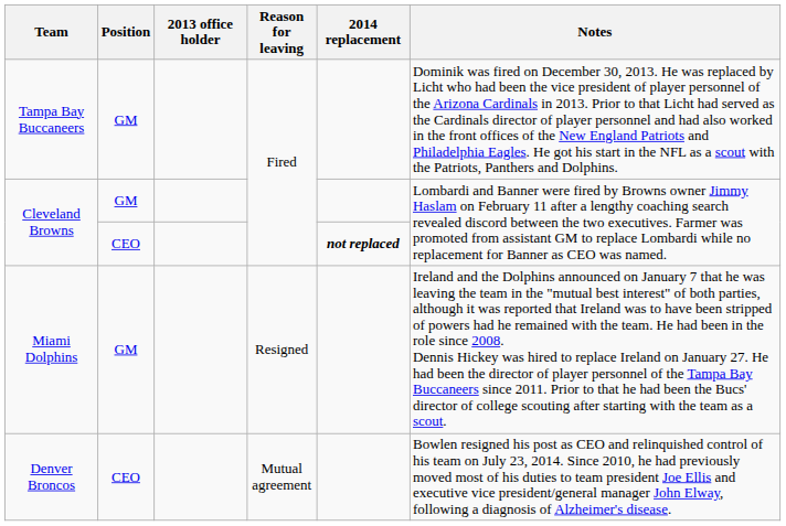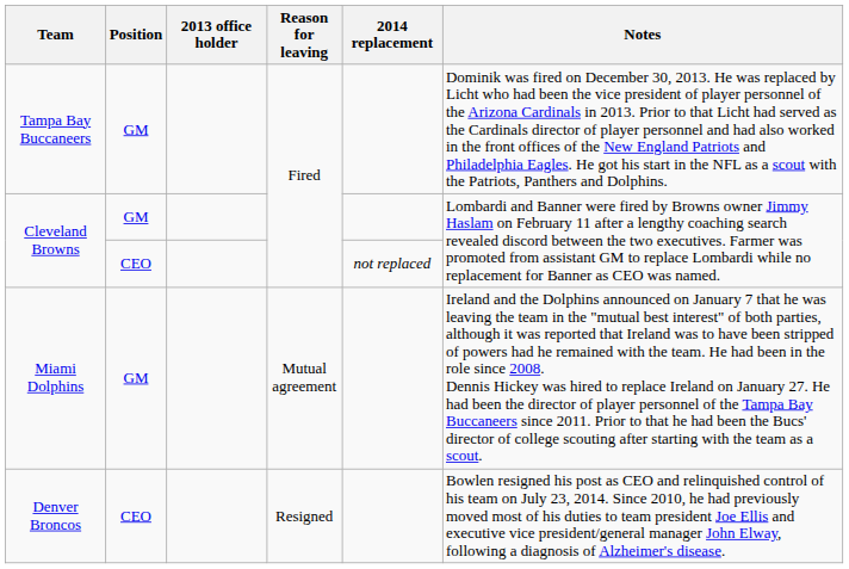Cleveland Browns / CEO | 2014 replacement: bold -> normal
Miami Dolphins | Reason for leaving: Resigned -> Mutual agreement
Denver Broncos | Reason for leaving: Mutual agreement -> Resigned
